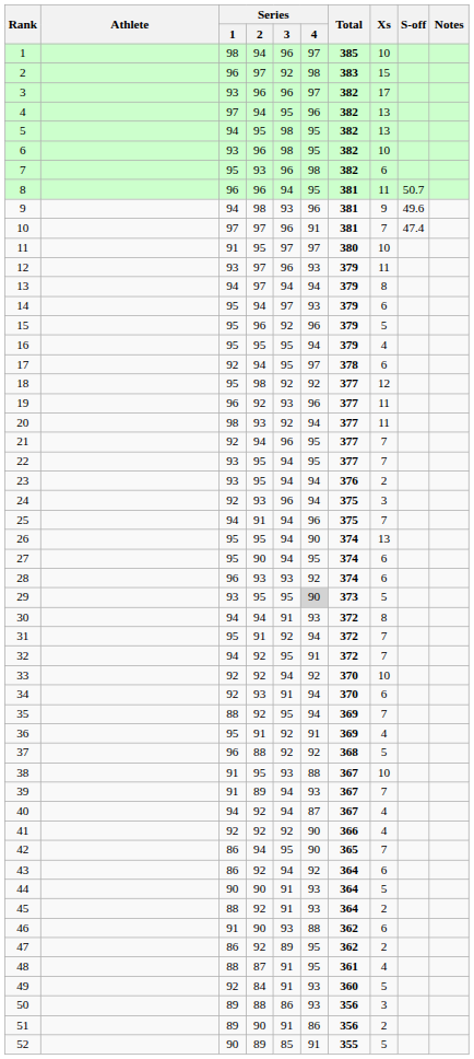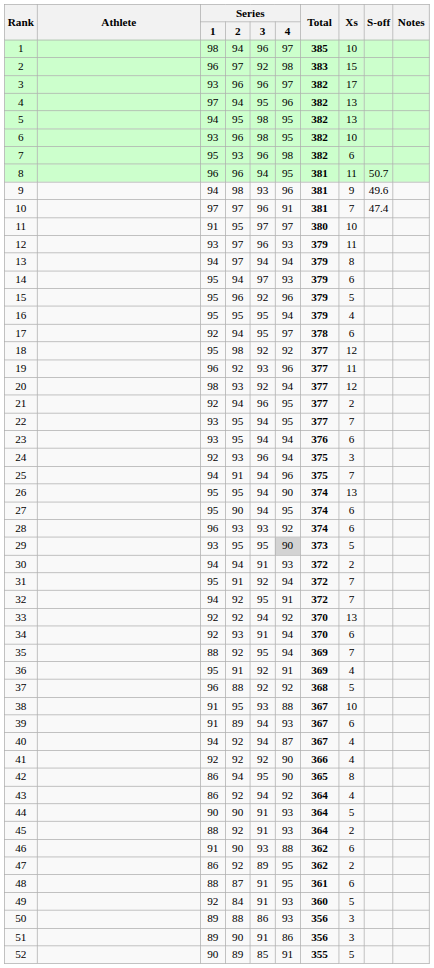20 | Xs: 11 -> 12
21 | Xs: 7 -> 2
23 | Xs: 2 -> 6
30 | Xs: 8 -> 2
33 | Xs: 10 -> 13
39 | Xs: 7 -> 6
42 | Xs: 7 -> 8
43 | Xs: 6 -> 4
48 | Xs: 4 -> 6
51 | Xs: 2 -> 3
